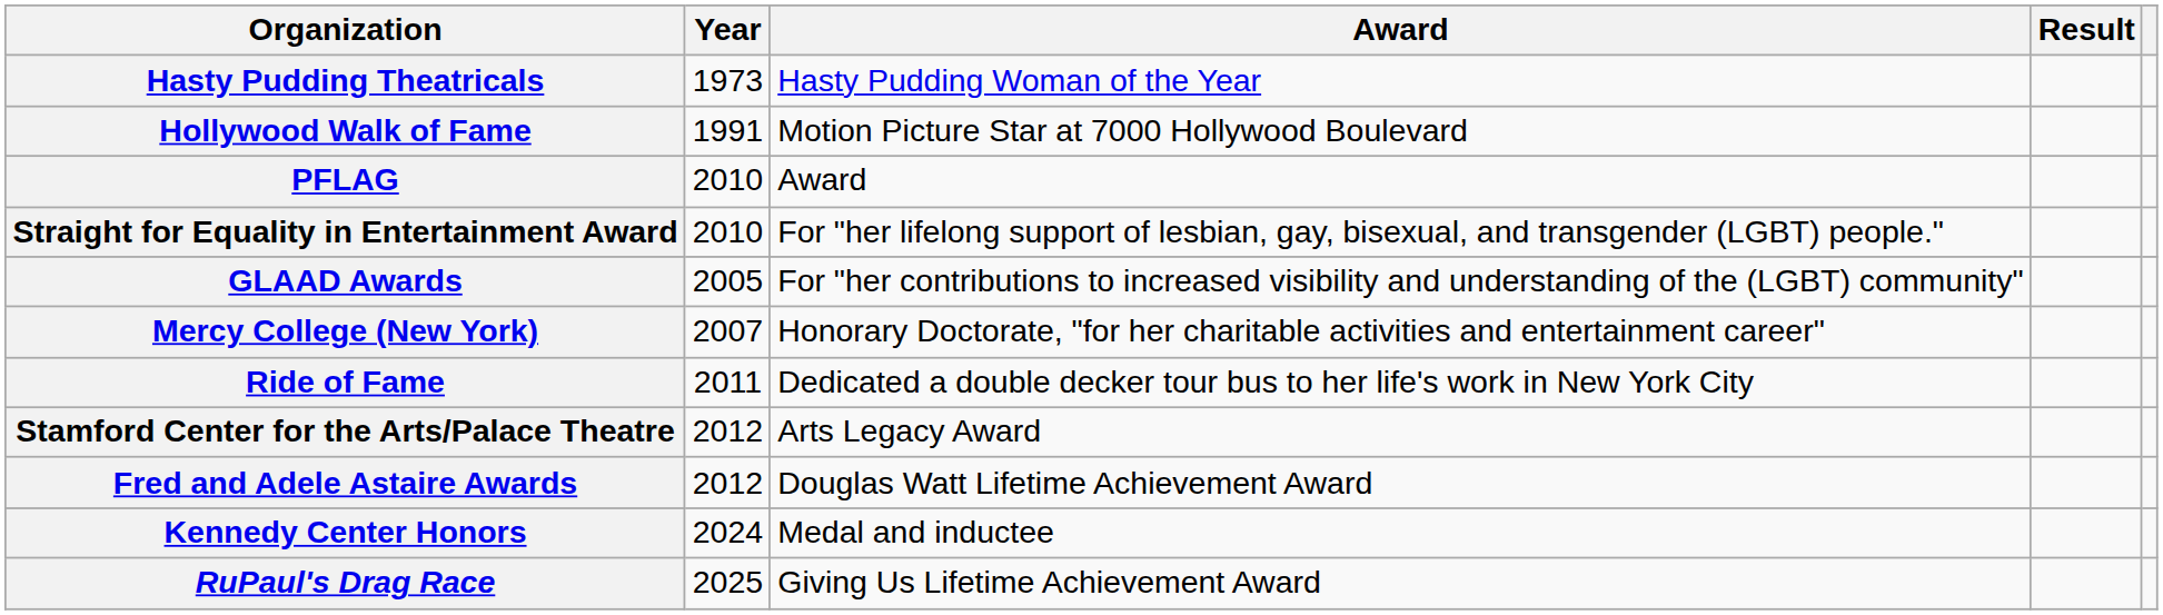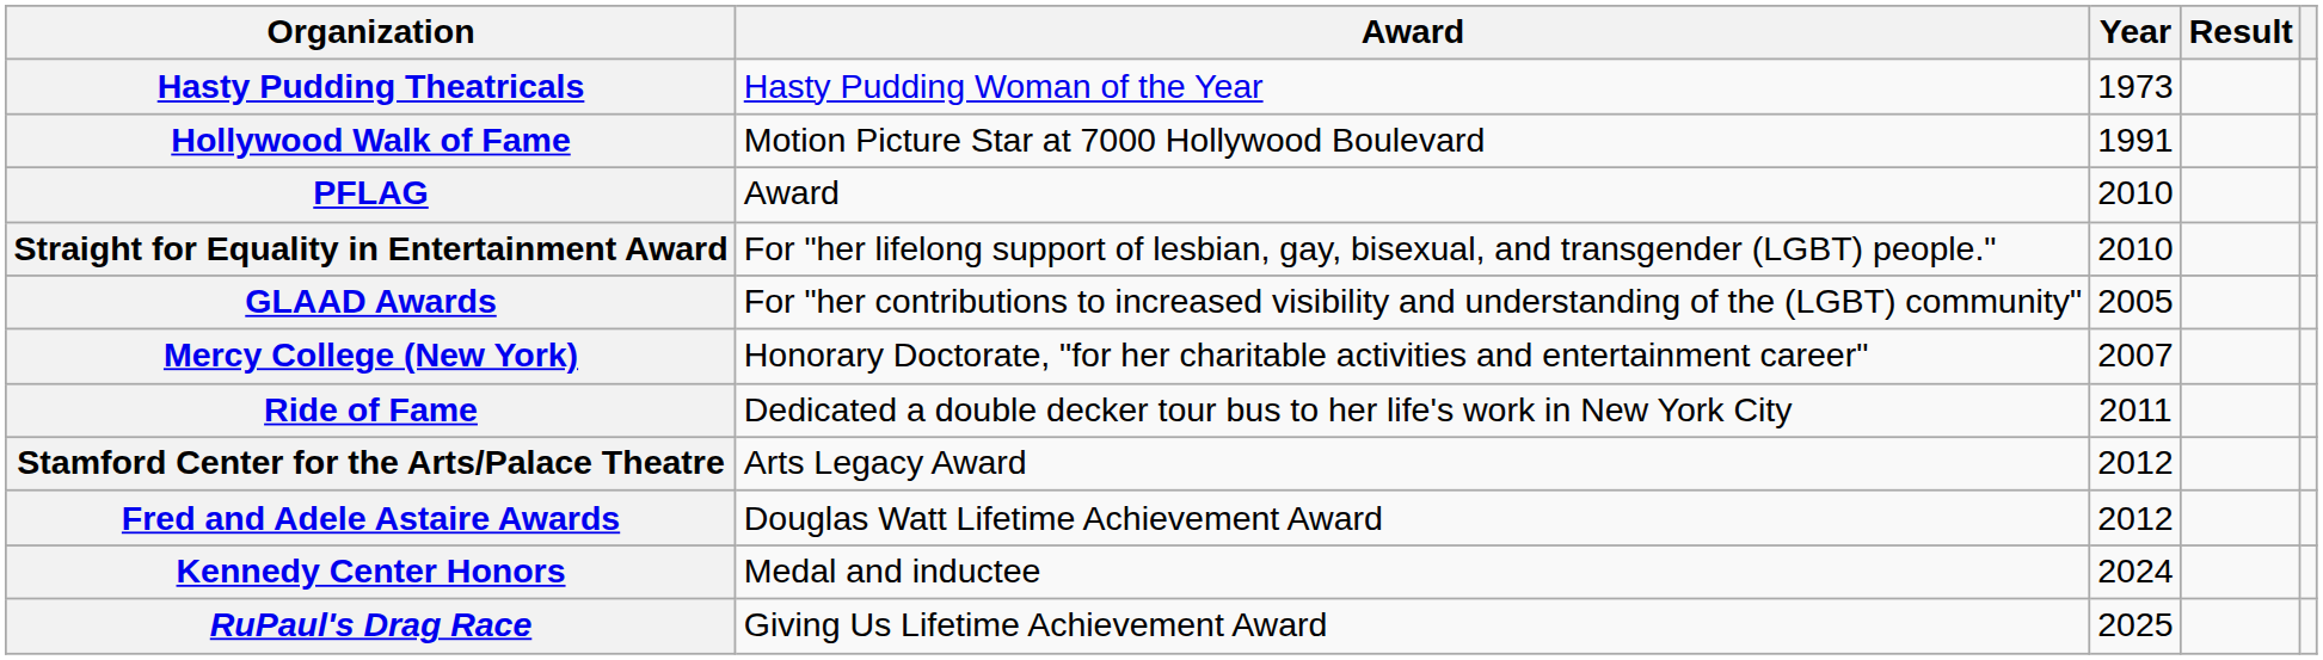columns swapped: Year <-> Award
